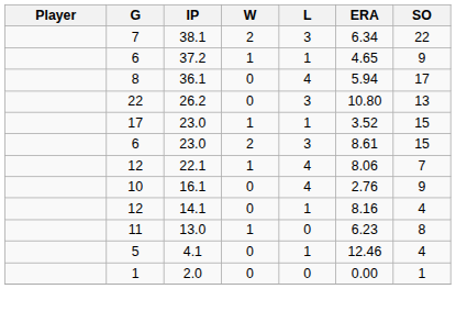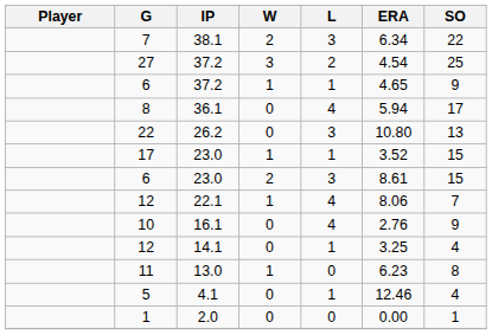+ row: 27 | 37.2 | 3 | 2 | 4.54 | 25
12 / 14.1 | ERA: 8.16 -> 3.25
